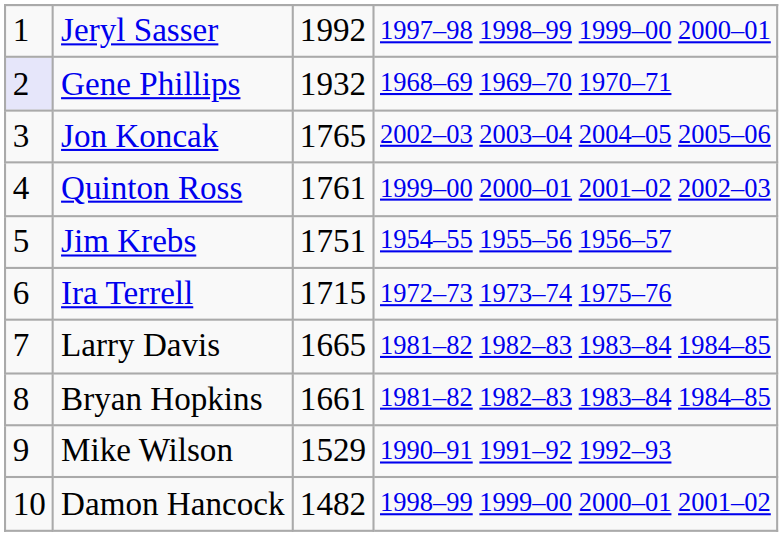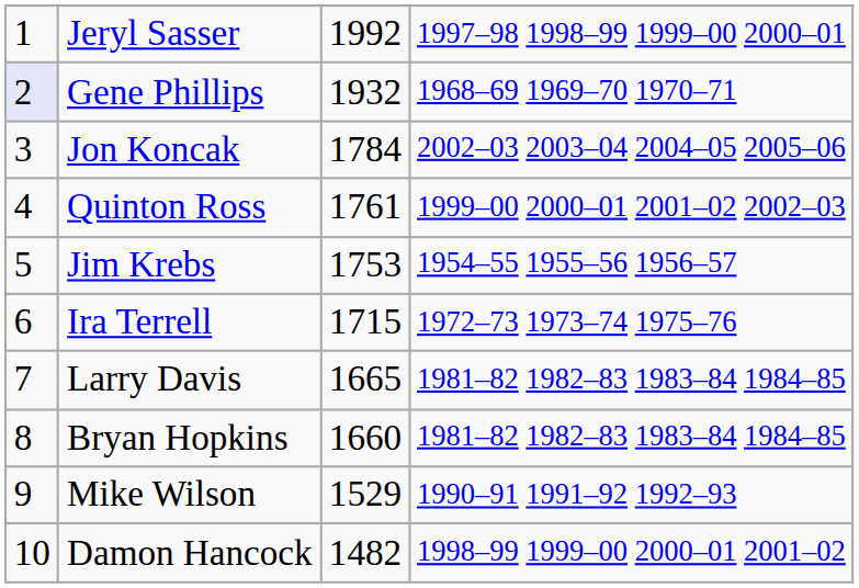Jon Koncak | column 3: 1765 -> 1784
Jim Krebs | column 3: 1751 -> 1753
Bryan Hopkins | column 3: 1661 -> 1660
